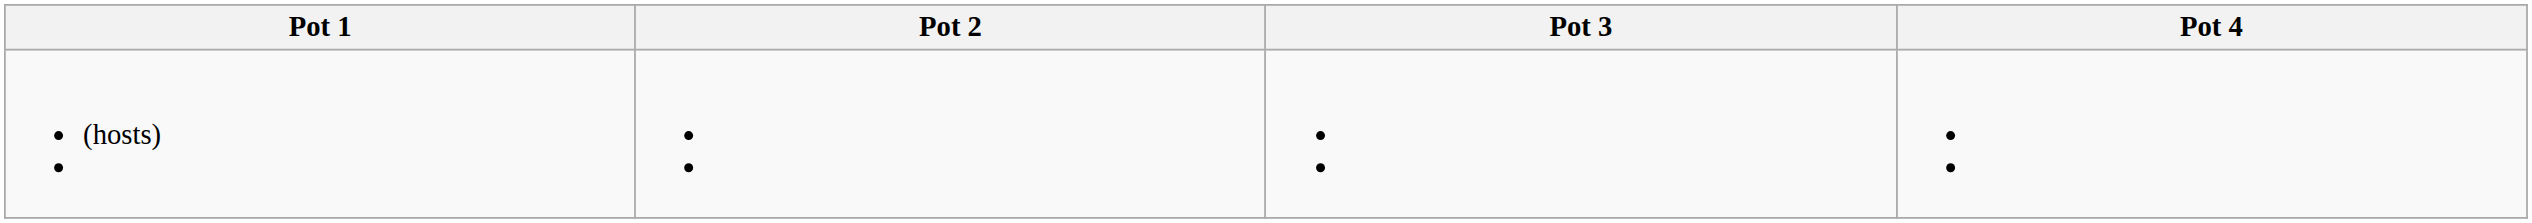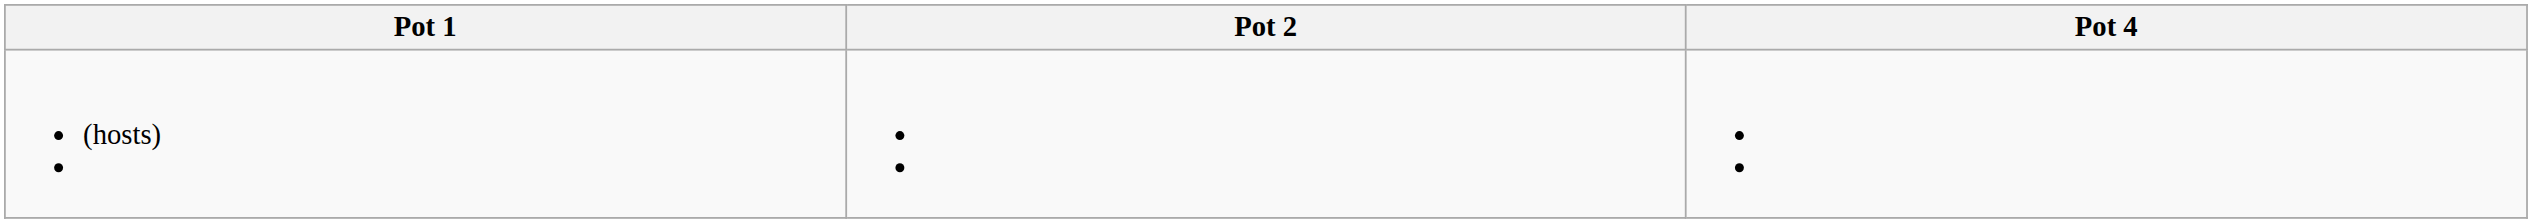- column: Pot 3
